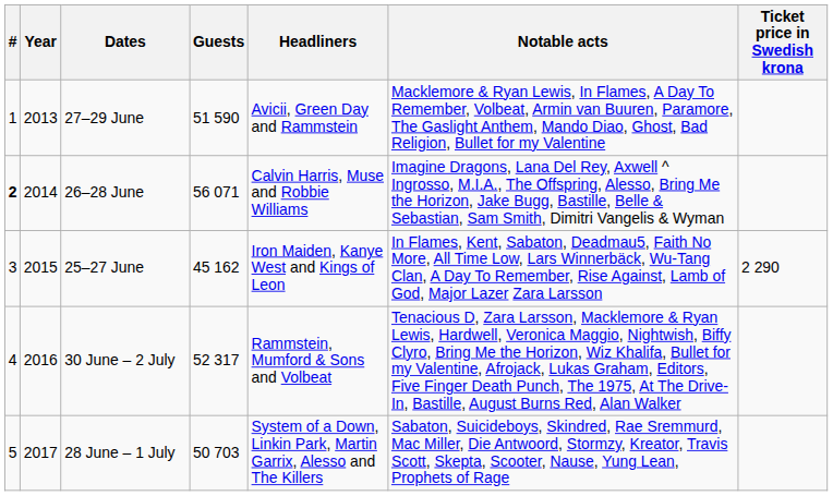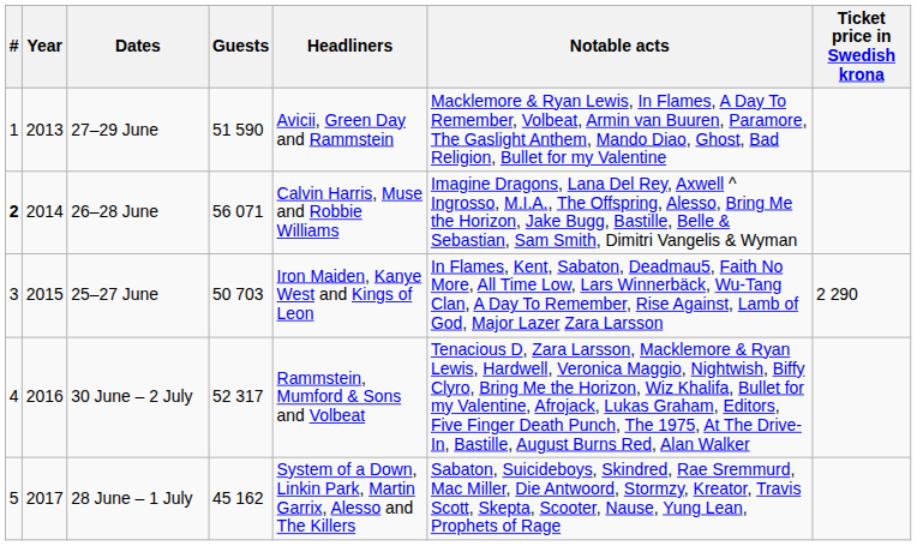25–27 June | Guests: 45 162 -> 50 703
28 June – 1 July | Guests: 50 703 -> 45 162
